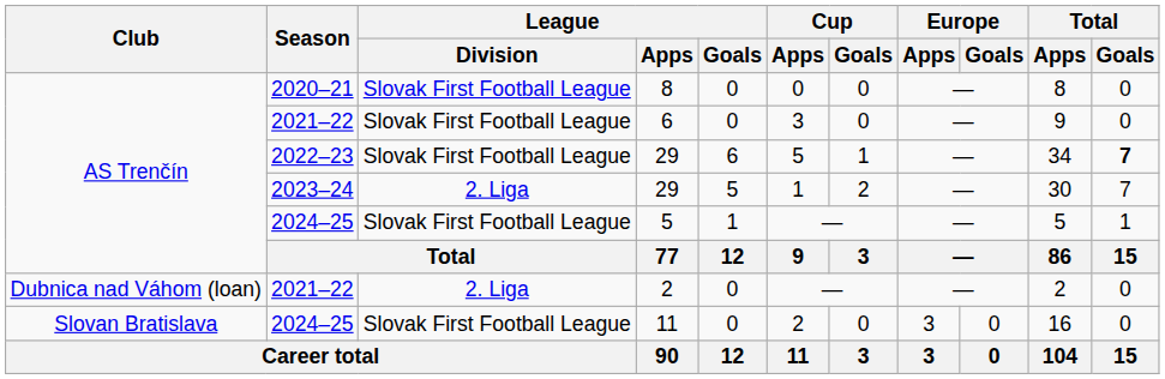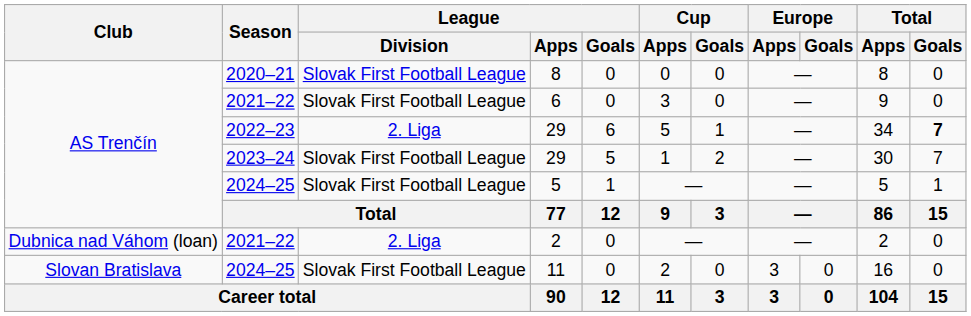2022–23 / 29 | League / Division: Slovak First Football League -> 2. Liga
2023–24 / 29 | League / Division: 2. Liga -> Slovak First Football League
